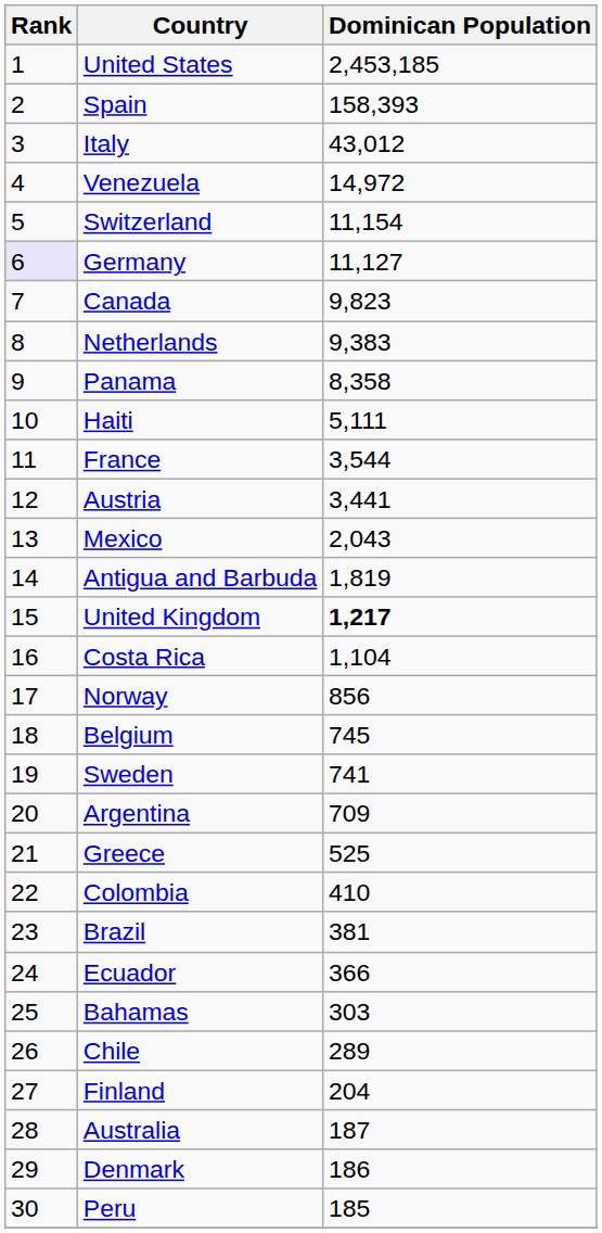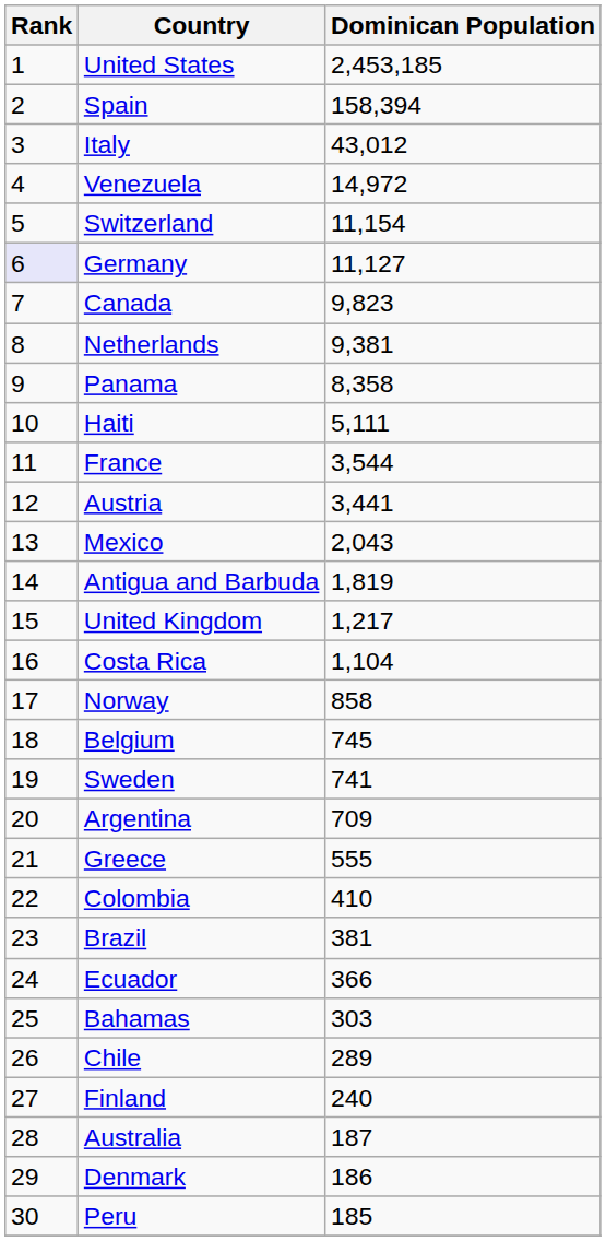Spain | Dominican Population: 158,393 -> 158,394
Netherlands | Dominican Population: 9,383 -> 9,381
United Kingdom | Dominican Population: bold -> normal
Norway | Dominican Population: 856 -> 858
Greece | Dominican Population: 525 -> 555
Finland | Dominican Population: 204 -> 240
